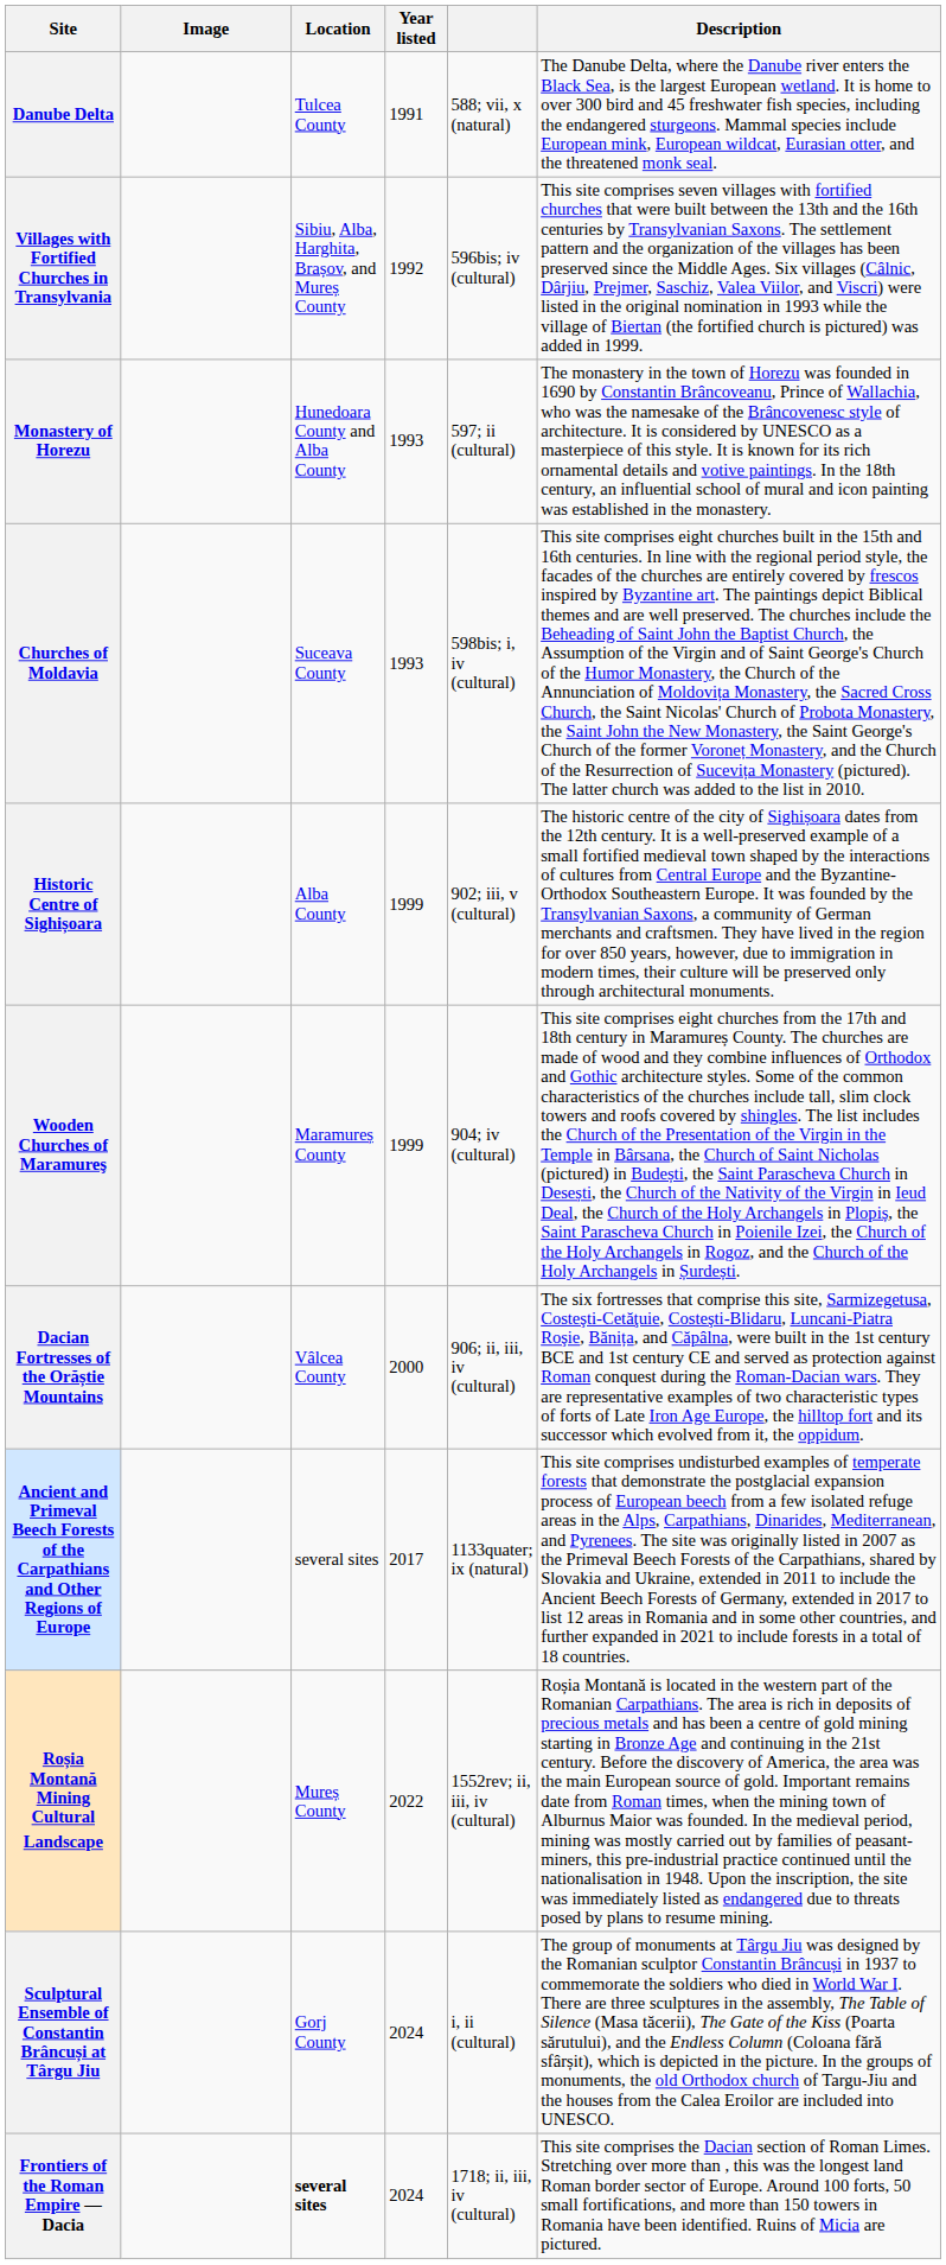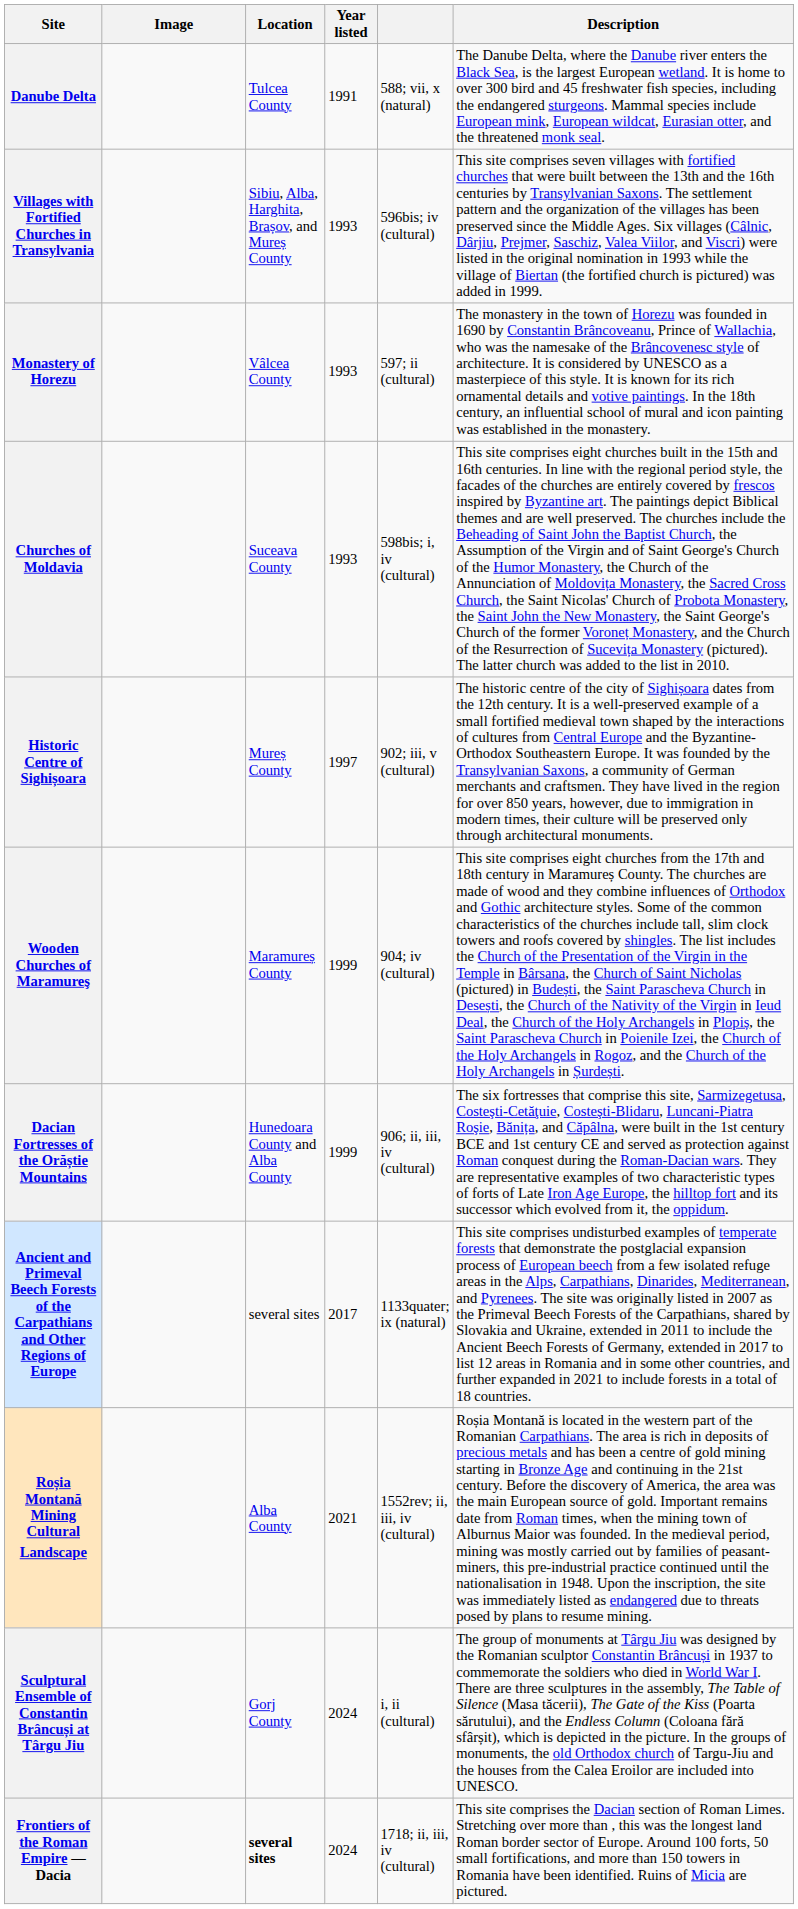Villages with Fortified Churches in Transylvania | Year listed: 1992 -> 1993
Monastery of Horezu | Location: Hunedoara County and Alba County -> Vâlcea County
Historic Centre of Sighișoara | Location: Alba County -> Mureș County
Historic Centre of Sighișoara | Year listed: 1999 -> 1997
Dacian Fortresses of the Orăștie Mountains | Location: Vâlcea County -> Hunedoara County and Alba County
Dacian Fortresses of the Orăștie Mountains | Year listed: 2000 -> 1999
Roșia Montană Mining Cultural Landscape | Location: Mureș County -> Alba County
Roșia Montană Mining Cultural Landscape | Year listed: 2022 -> 2021
